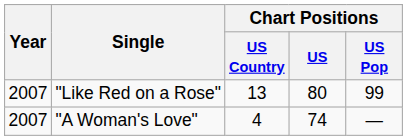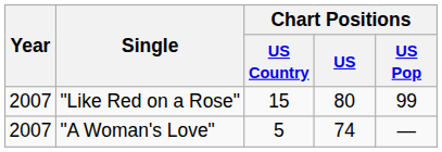"Like Red on a Rose" | Chart Positions / US Country: 13 -> 15
"A Woman's Love" | Chart Positions / US Country: 4 -> 5
